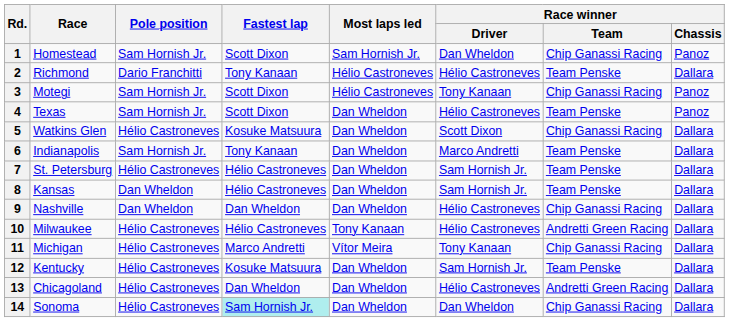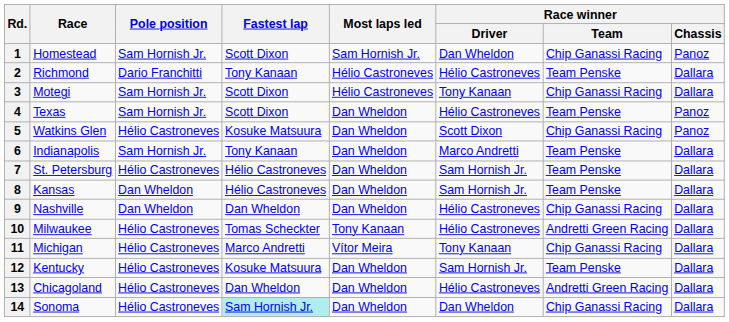3 | Race winner / Chassis: Panoz -> Dallara
5 | Race winner / Chassis: Dallara -> Panoz
10 | Fastest lap: Hélio Castroneves -> Tomas Scheckter
